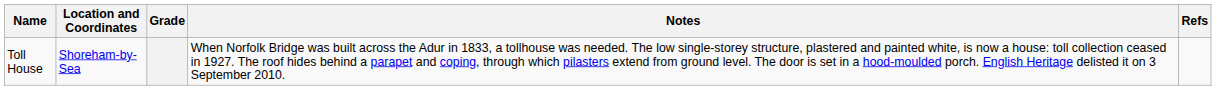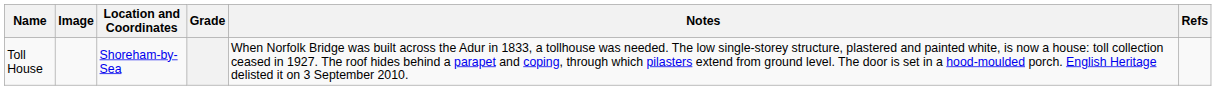+ column: Image
